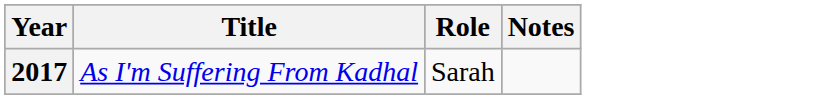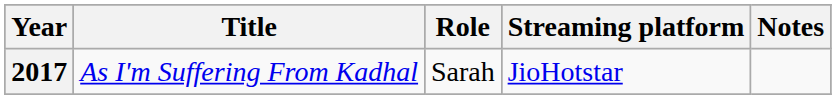+ column: Streaming platform | JioHotstar
